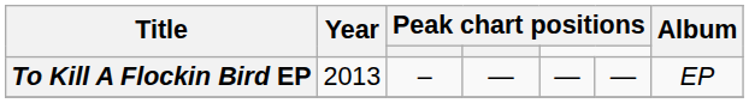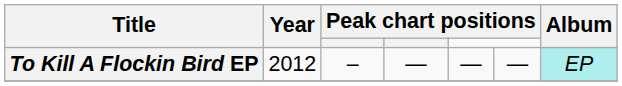To Kill A Flockin Bird EP | Year: 2013 -> 2012
To Kill A Flockin Bird EP | Album: no background -> paleturquoise background
